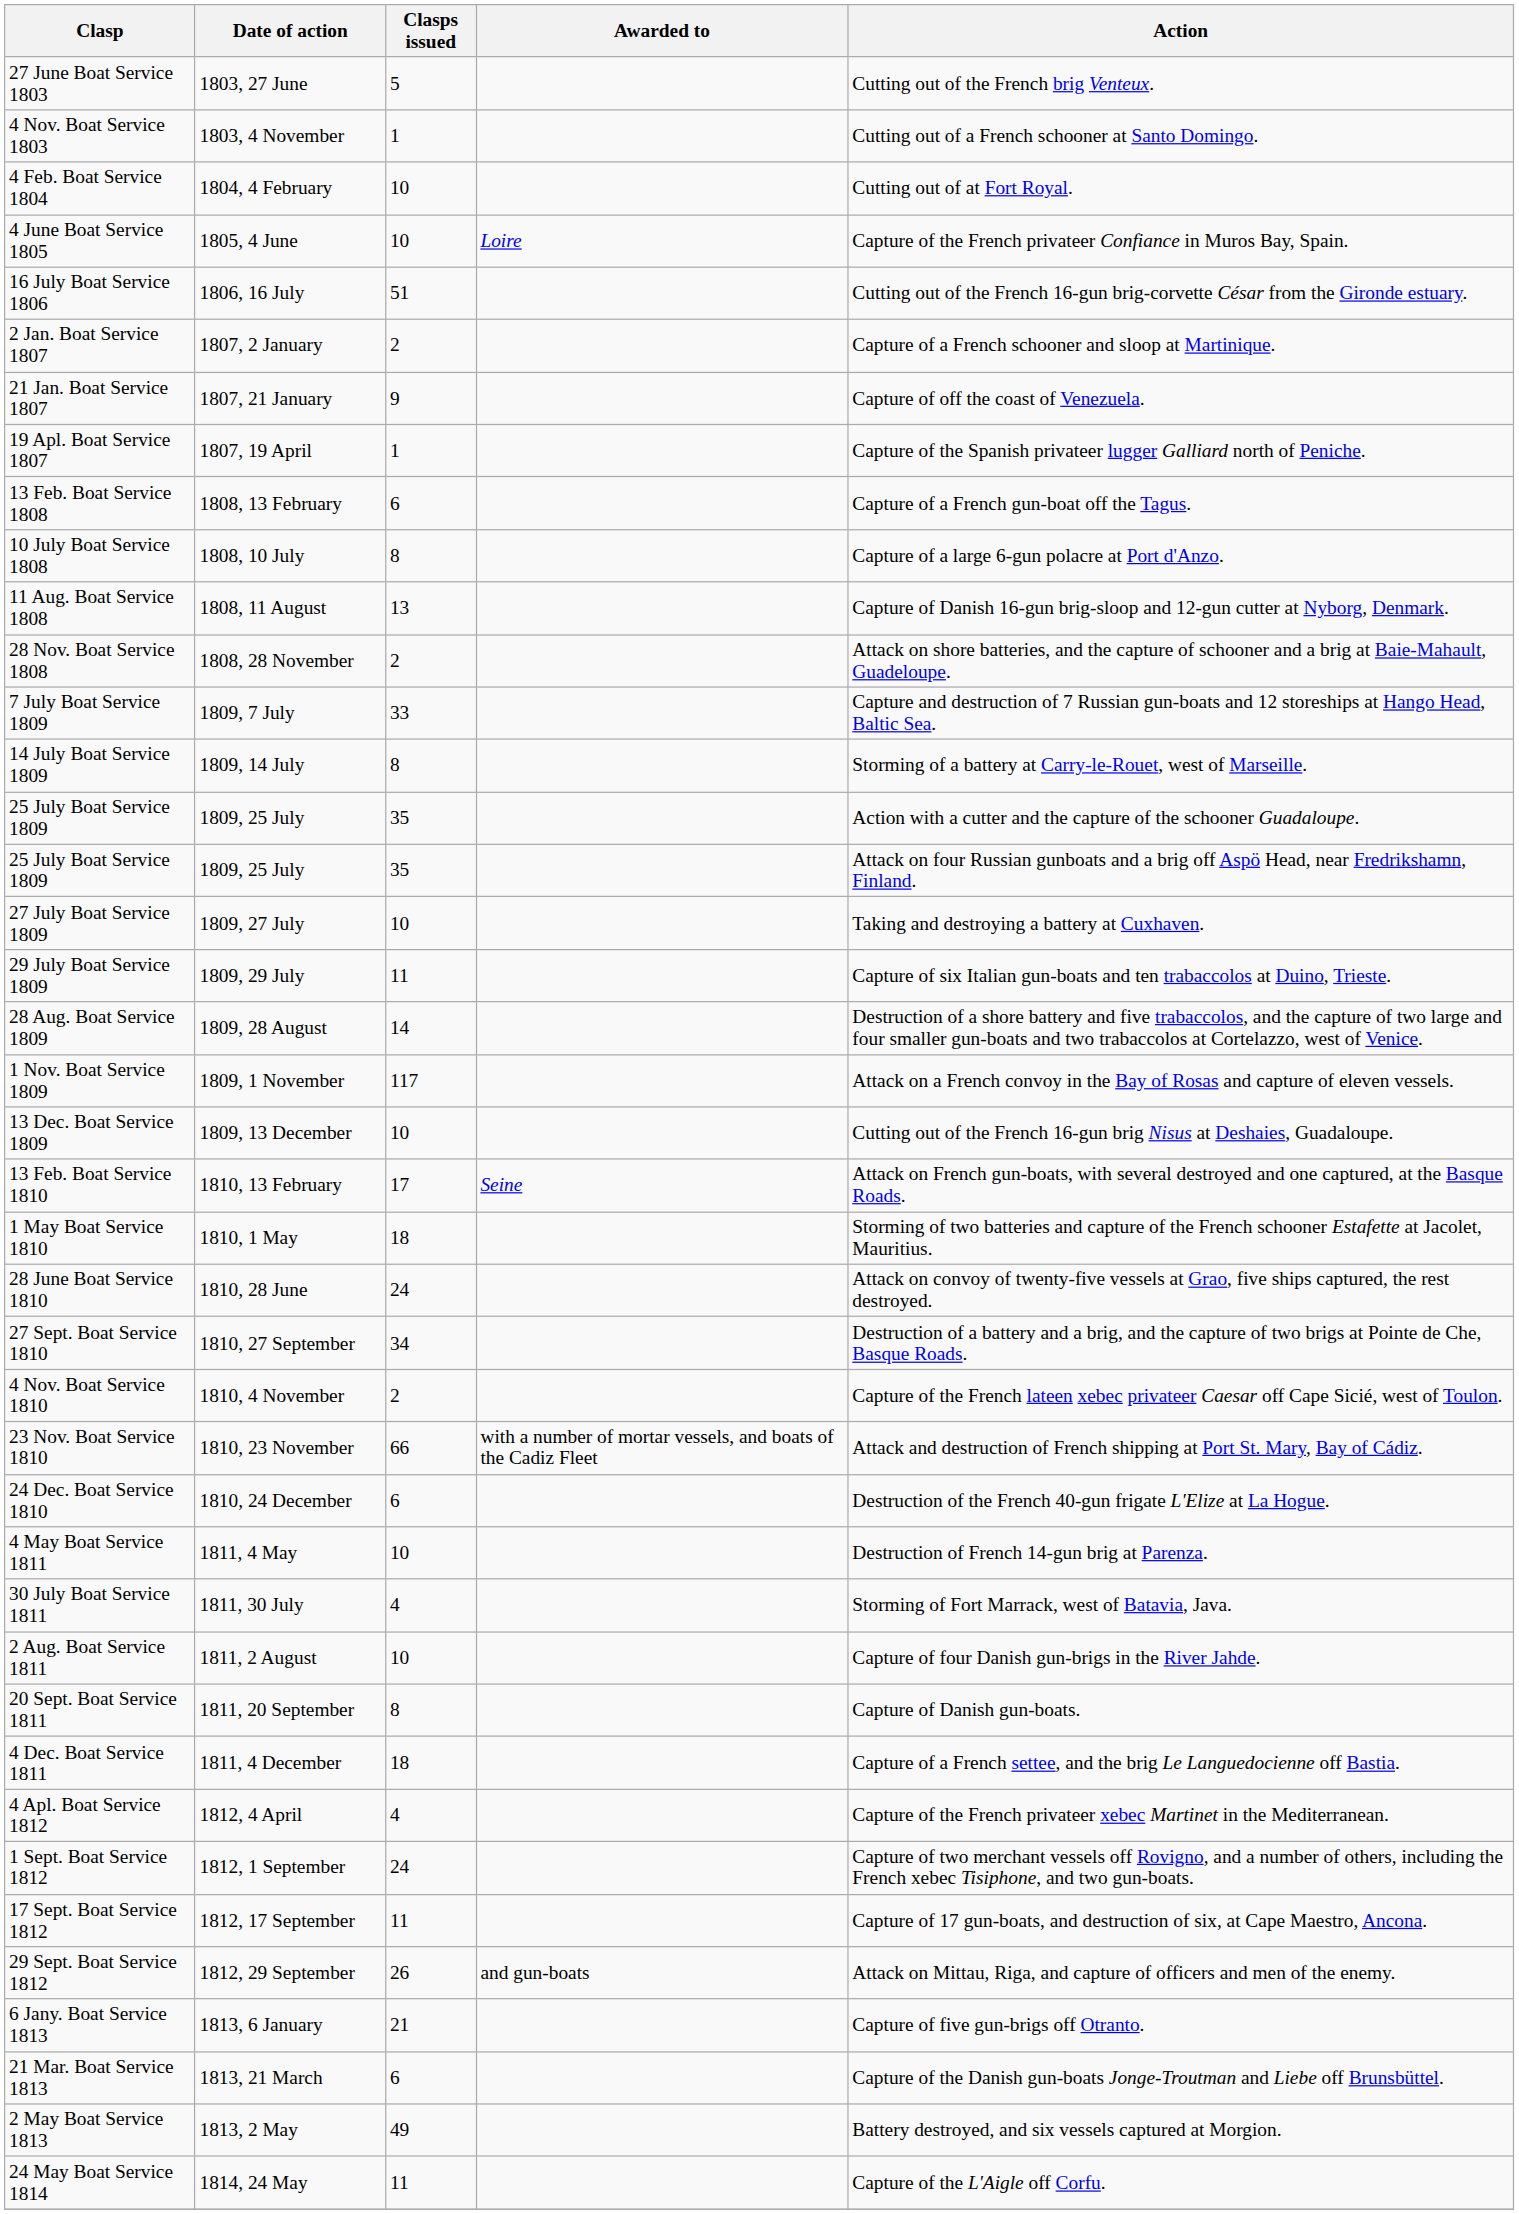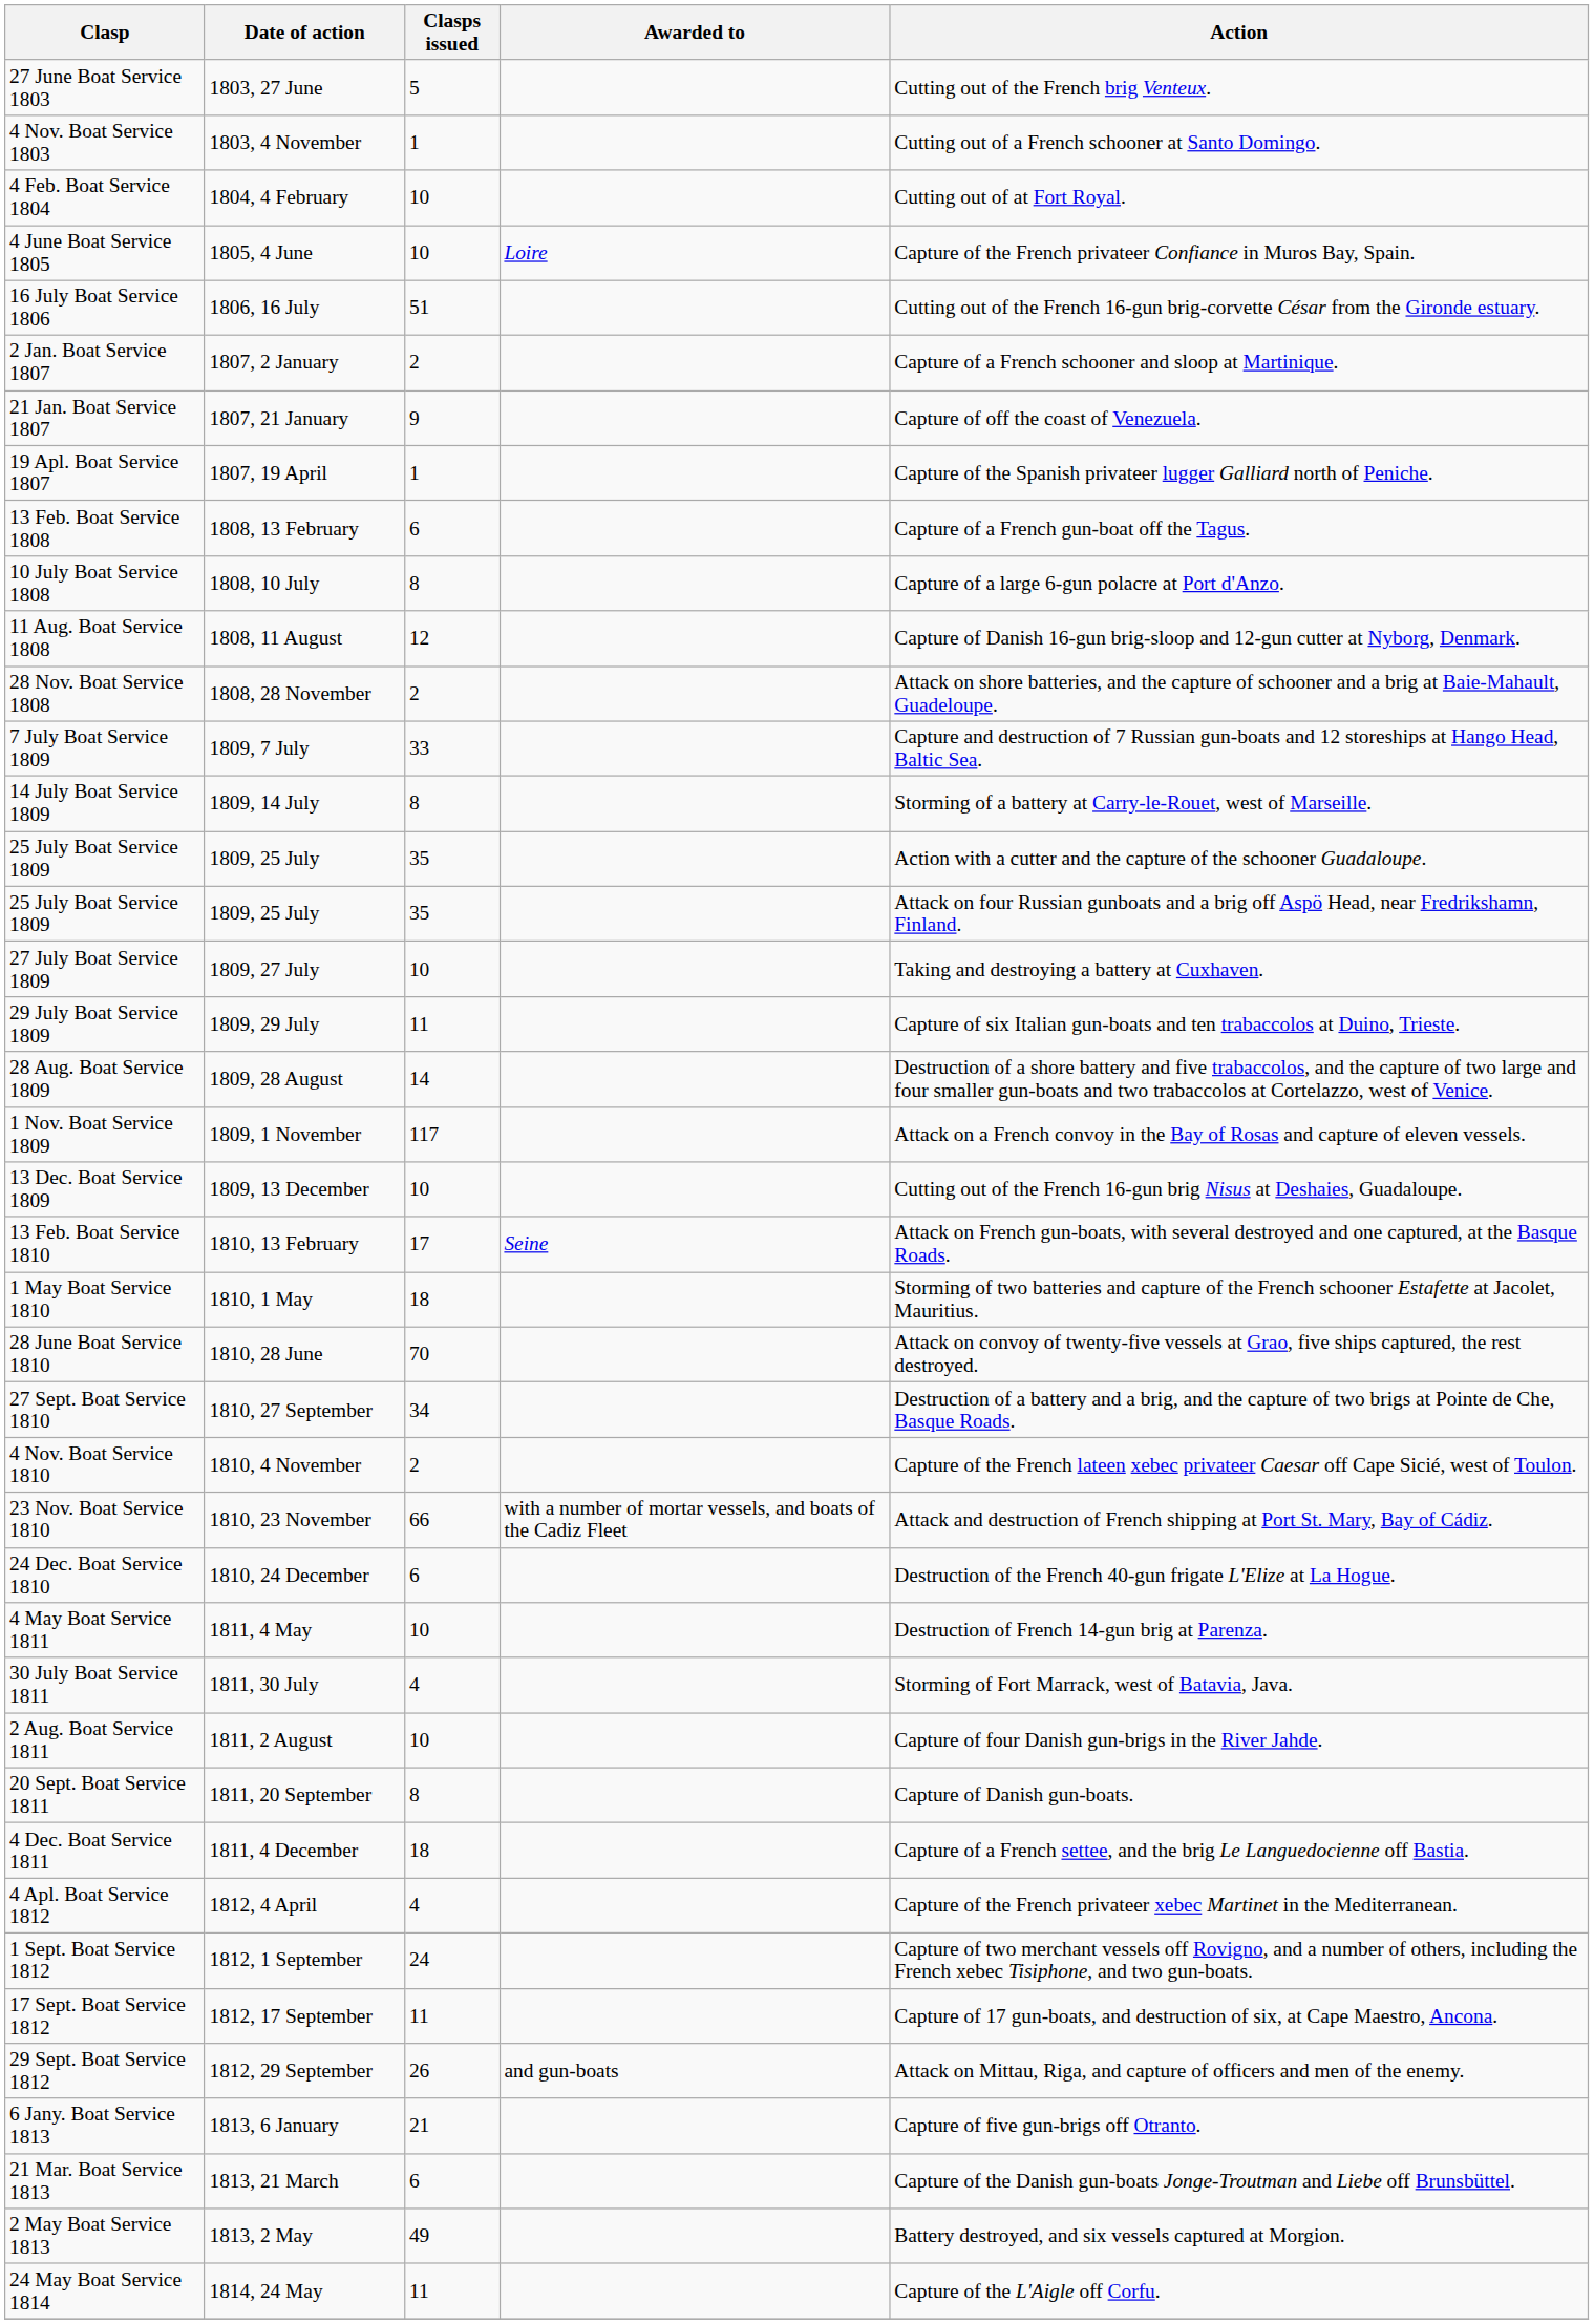11 Aug. Boat Service 1808 | Clasps issued: 13 -> 12
28 June Boat Service 1810 | Clasps issued: 24 -> 70
